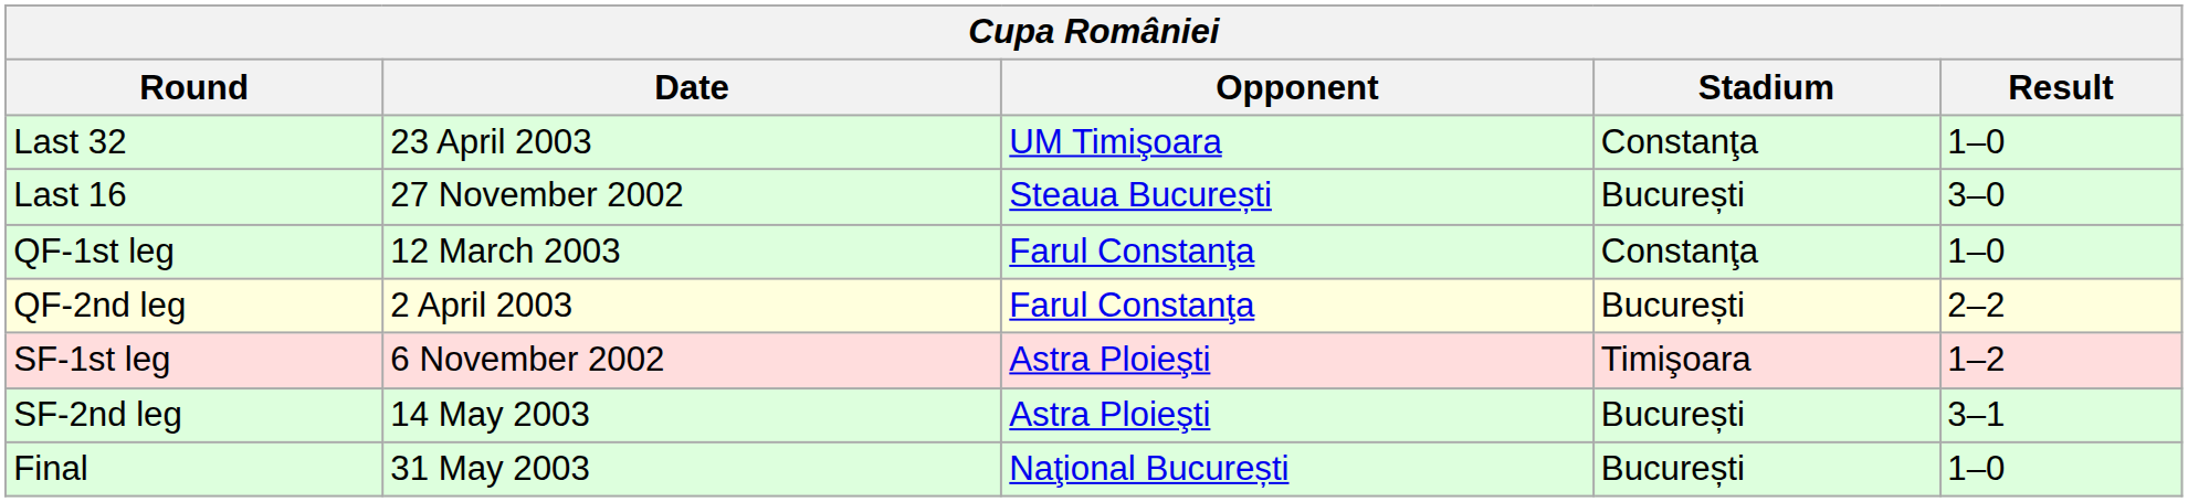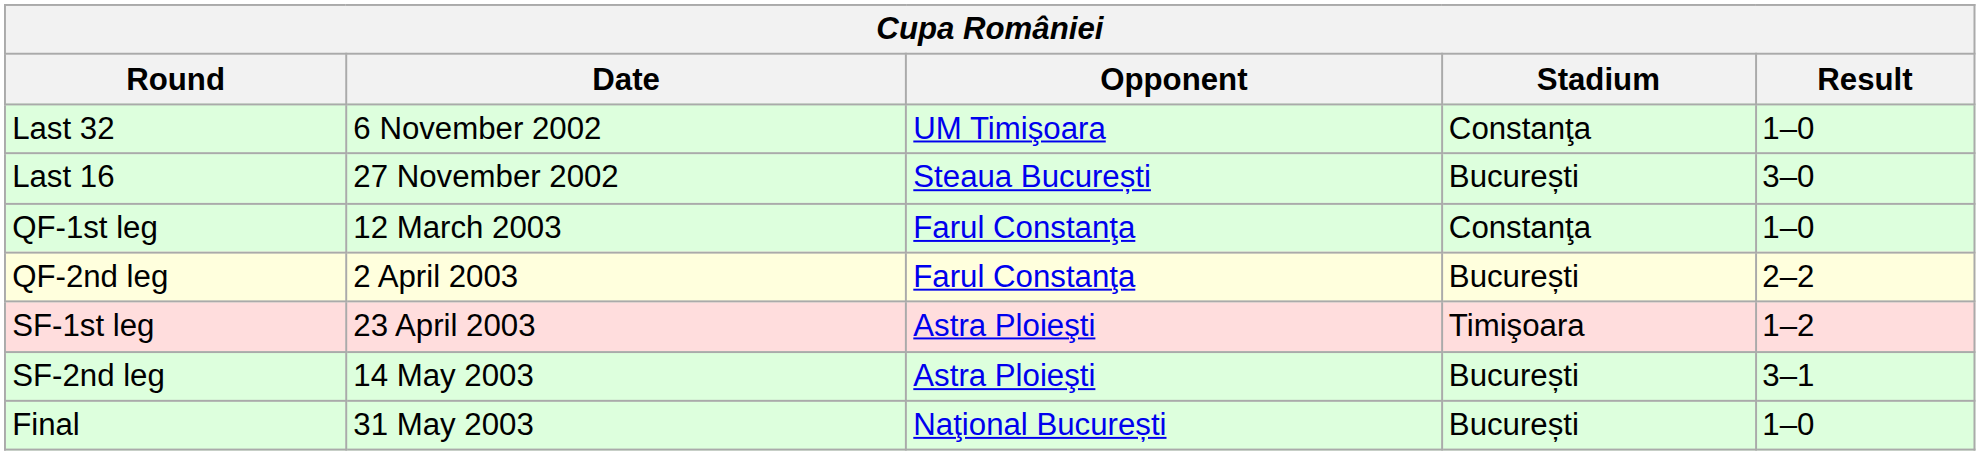Last 32 | Date: 23 April 2003 -> 6 November 2002
SF-1st leg | Date: 6 November 2002 -> 23 April 2003
